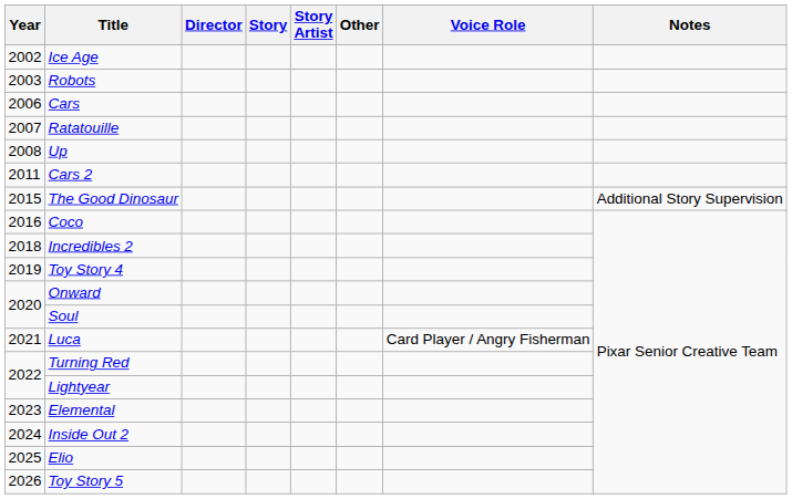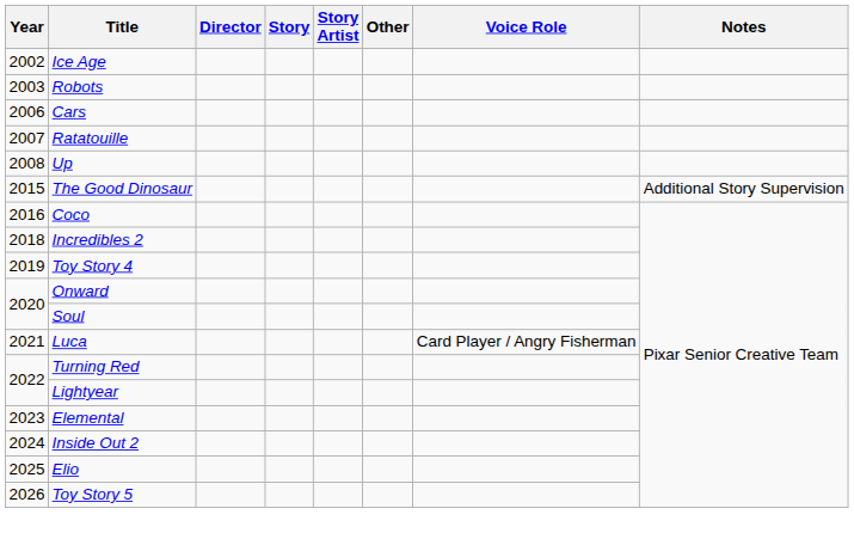- row: 2011 | Cars 2
